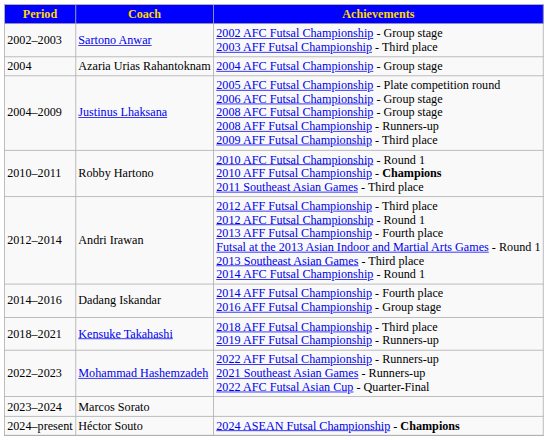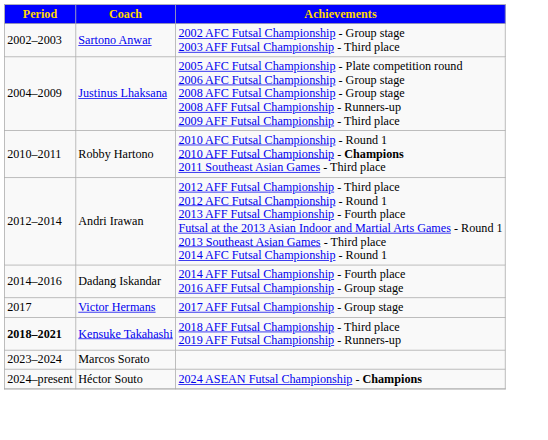- row: 2004 | Azaria Urias Rahantoknam | 2004 AFC Futsal Championship - Group stage
+ row: 2017 | Victor Hermans | 2017 AFF Futsal Championship - Group stage
Kensuke Takahashi | Period: normal -> bold
- row: 2022–2023 | Mohammad Hashemzadeh | 2022 AFF Futsal Championship - Runners-up 2021 Southeast Asian Games - Runners-up 2022 AFC Futsal Asian Cup - Quarter-Final
